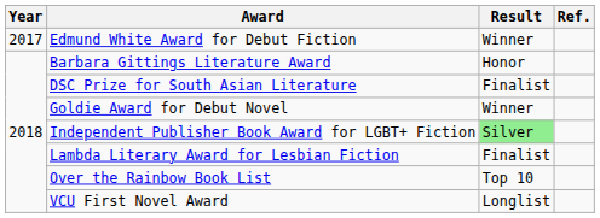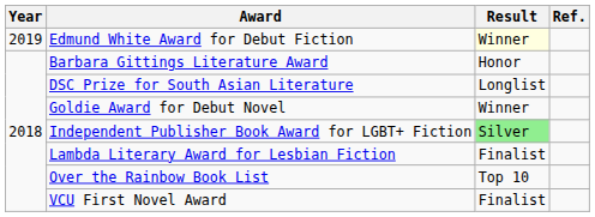Edmund White Award for Debut Fiction | Year: 2017 -> 2019
Edmund White Award for Debut Fiction | Result: no background -> lightyellow background
DSC Prize for South Asian Literature | Result: Finalist -> Longlist
VCU First Novel Award | Result: Longlist -> Finalist
